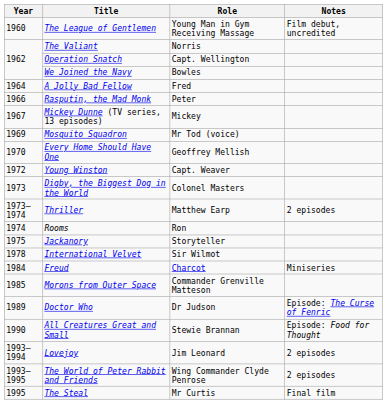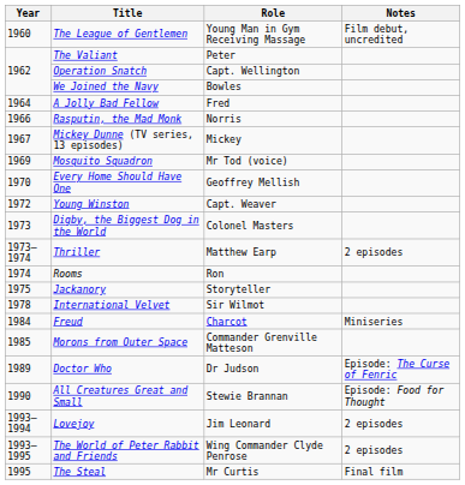The Valiant | Role: Norris -> Peter
Rasputin, the Mad Monk | Role: Peter -> Norris
